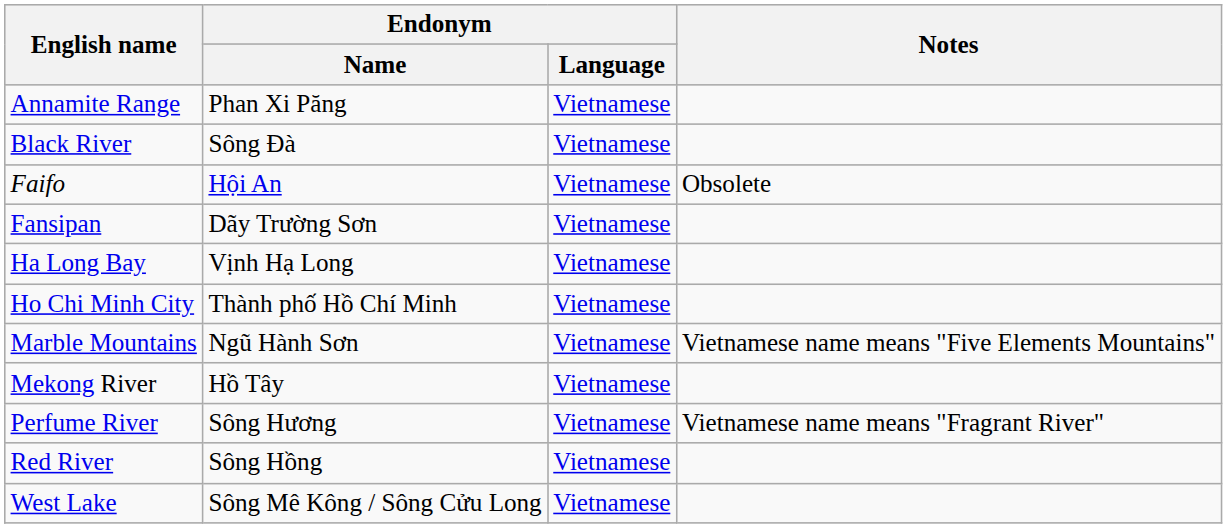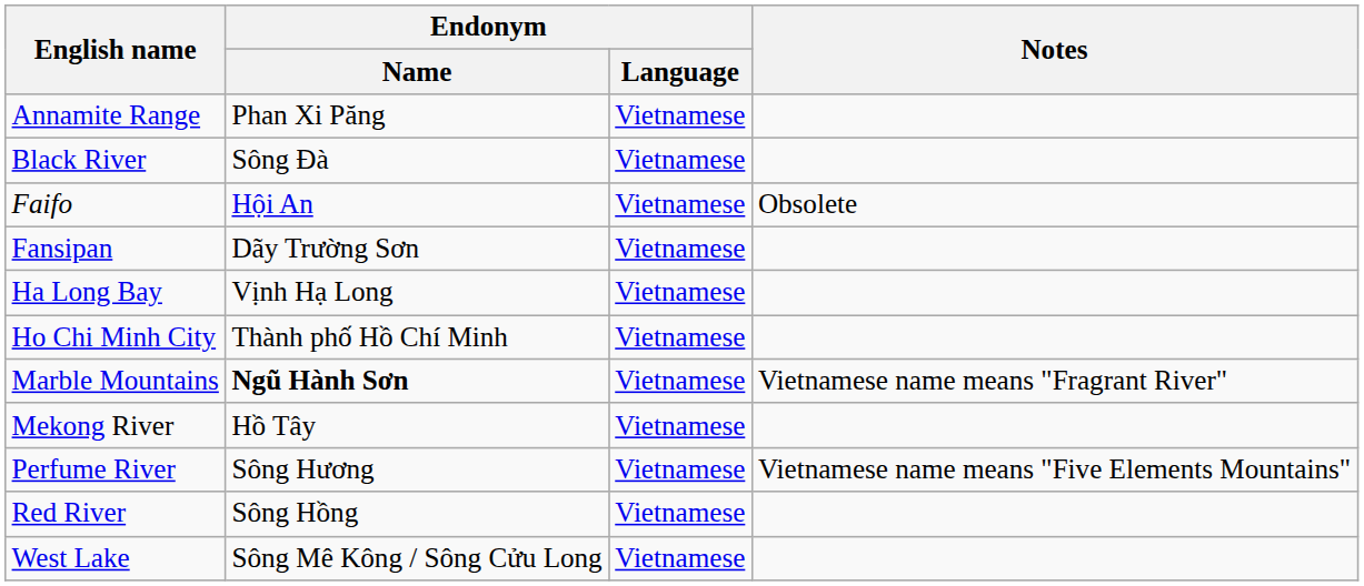Marble Mountains | Endonym / Name: normal -> bold
Marble Mountains | Notes: Vietnamese name means "Five Elements Mountains" -> Vietnamese name means "Fragrant River"
Perfume River | Notes: Vietnamese name means "Fragrant River" -> Vietnamese name means "Five Elements Mountains"
